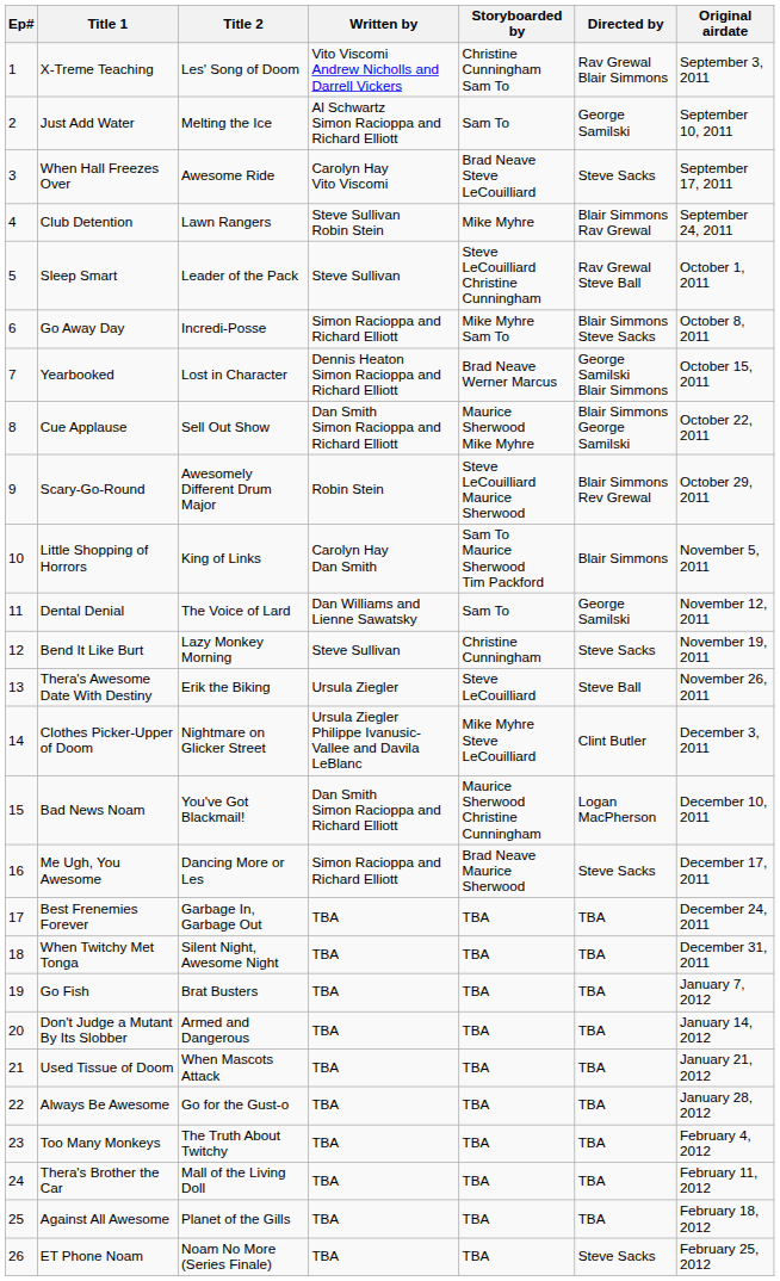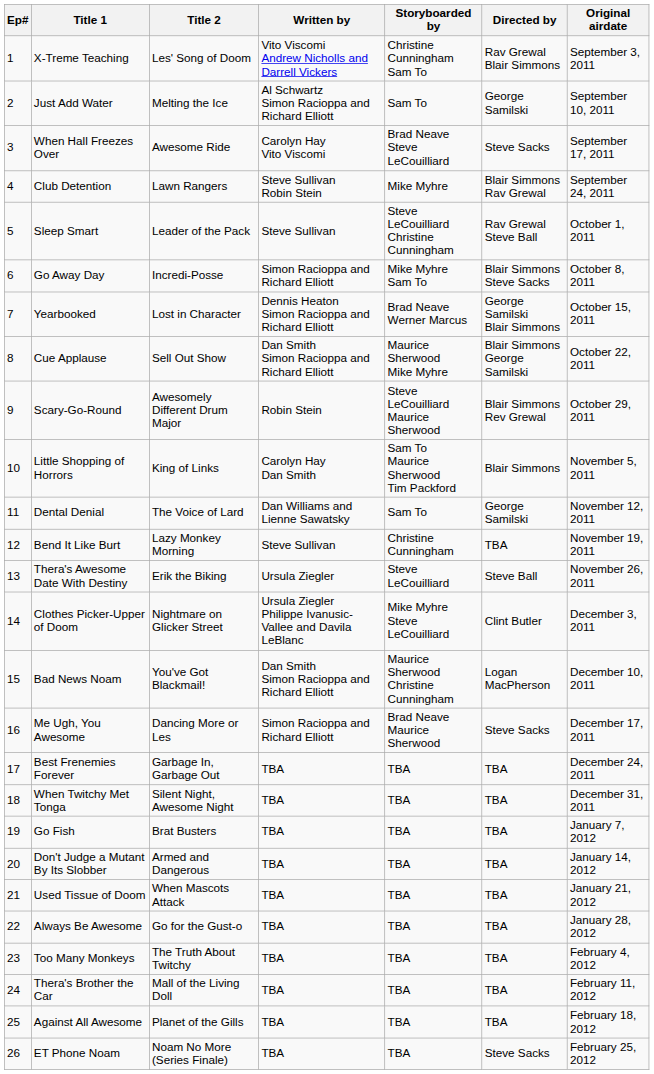Bend It Like Burt | Directed by: Steve Sacks -> TBA
